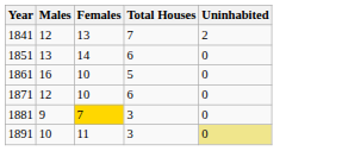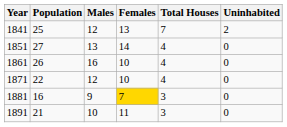+ column: Population | 25 | 27 | 26 | 22 | 16 | 21
1851 | Total Houses: 6 -> 4
1861 | Total Houses: 5 -> 4
1871 | Total Houses: 6 -> 4
1891 | Uninhabited: khaki background -> no background
